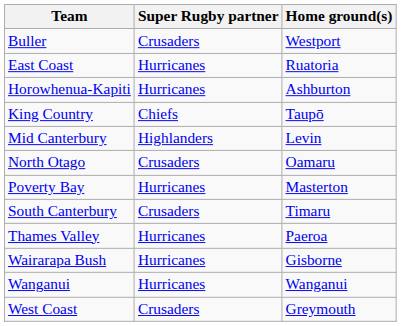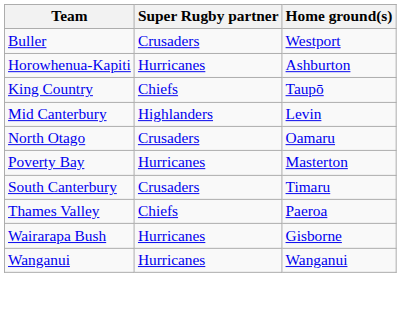- row: East Coast | Hurricanes | Ruatoria
Thames Valley | Super Rugby partner: Hurricanes -> Chiefs
- row: West Coast | Crusaders | Greymouth
